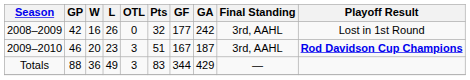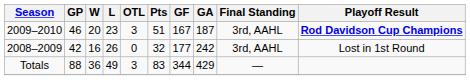rows swapped: 2008–2009 <-> 2009–2010
